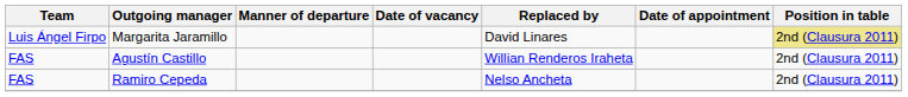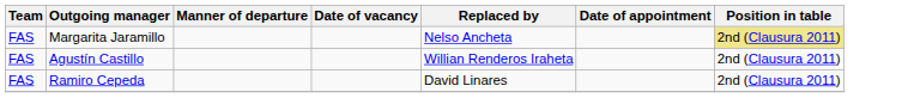Margarita Jaramillo | Team: Luis Ángel Firpo -> FAS
Margarita Jaramillo | Replaced by: David Linares -> Nelso Ancheta
Ramiro Cepeda | Replaced by: Nelso Ancheta -> David Linares
